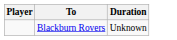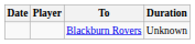+ column: Date
